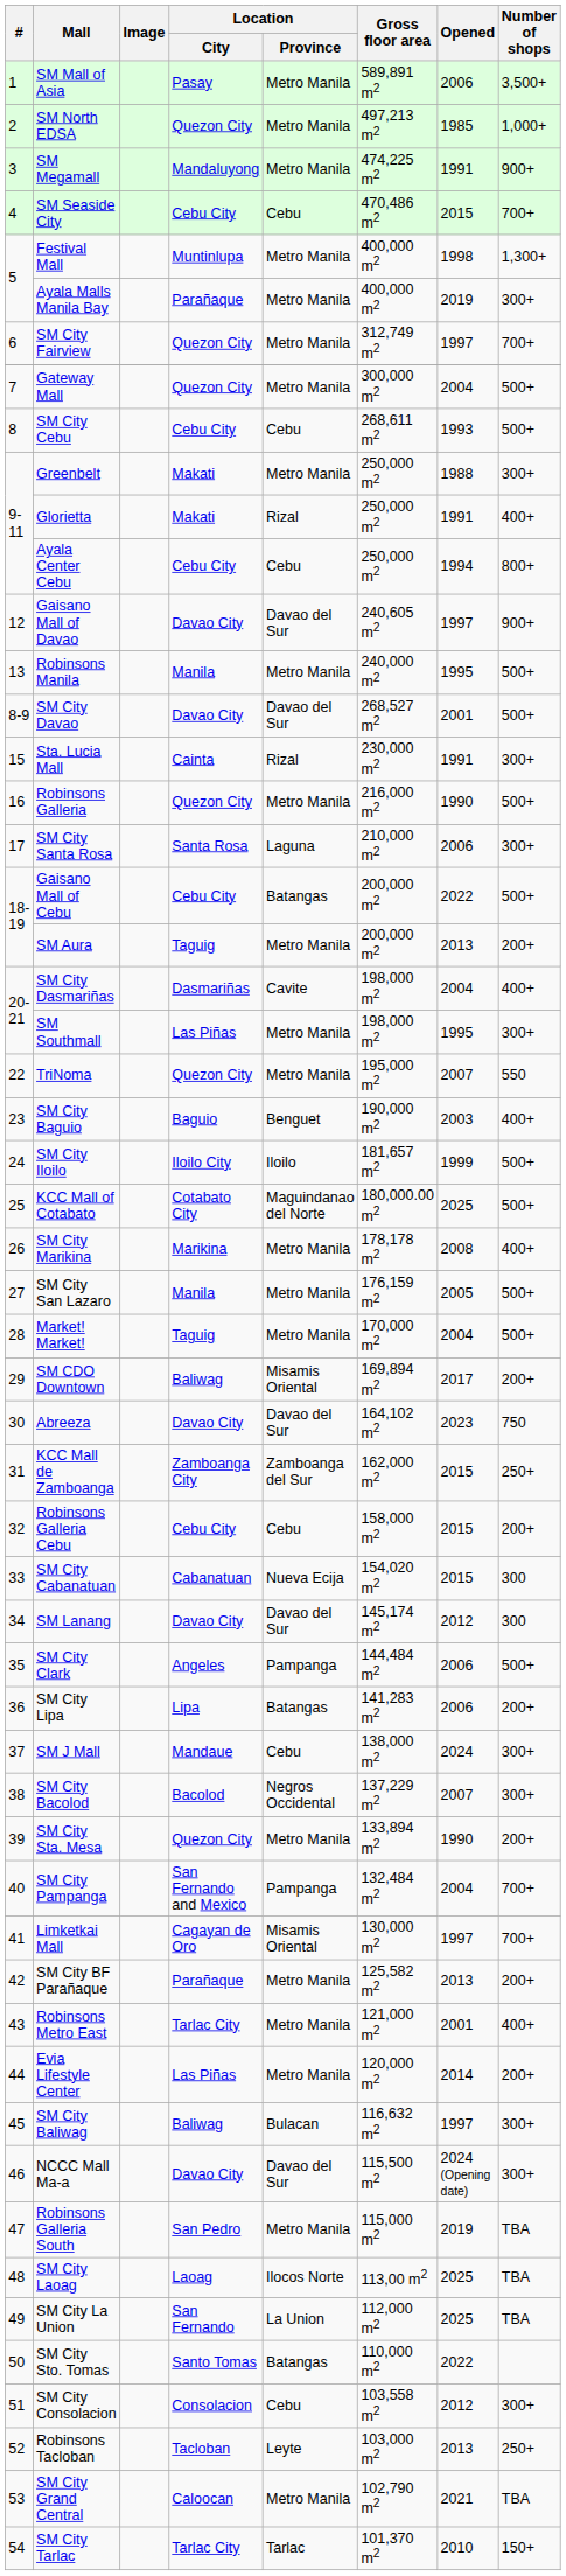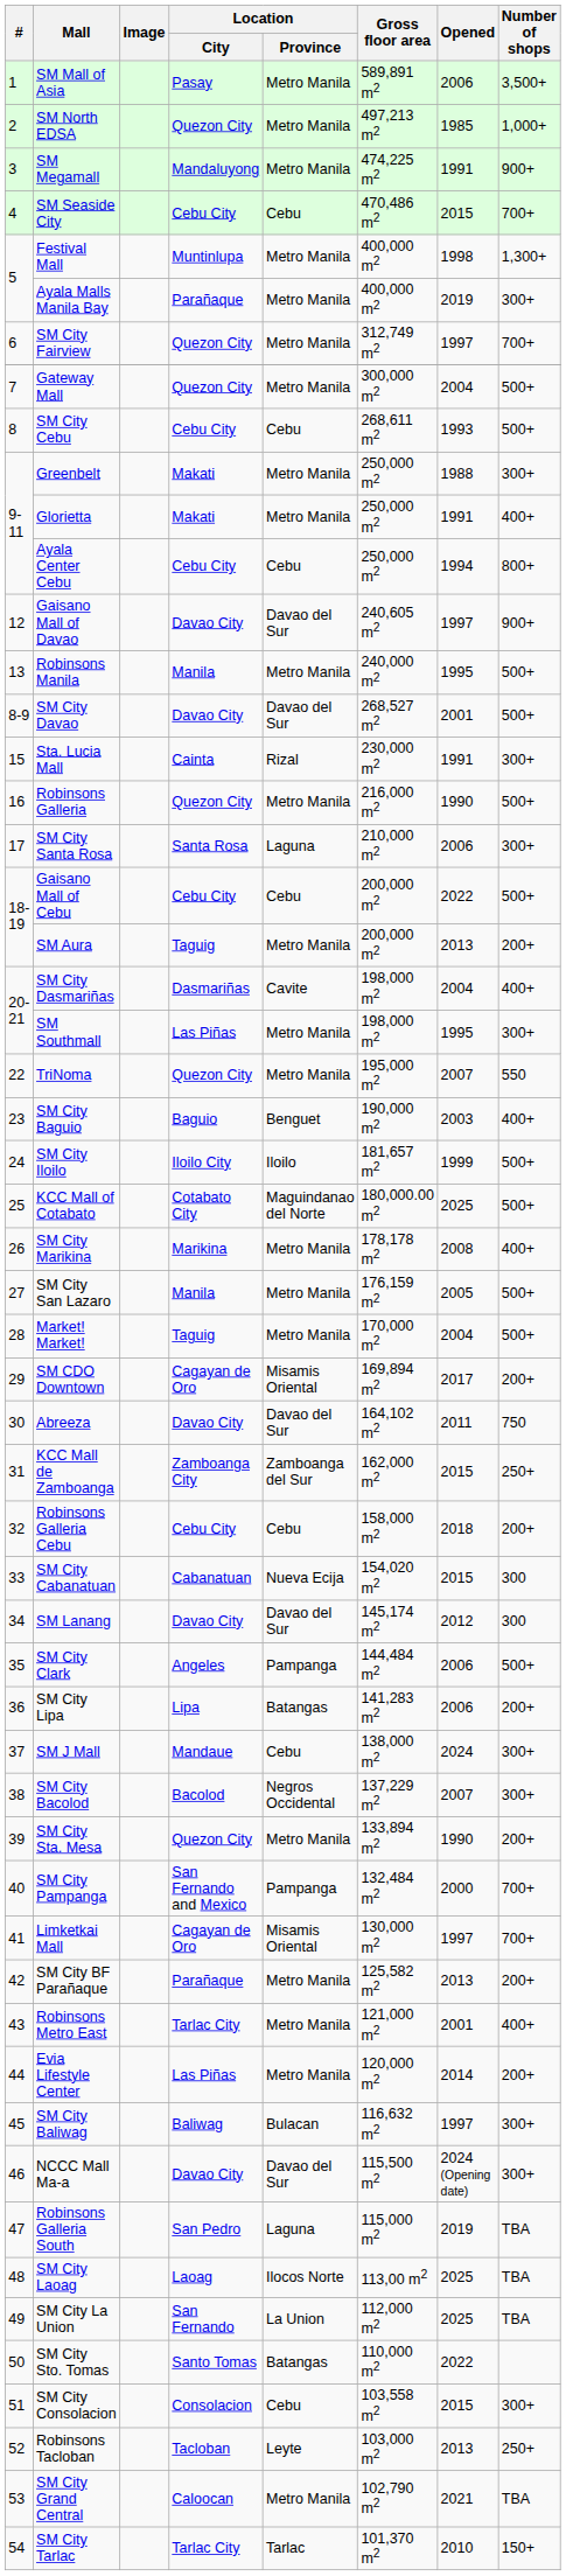Glorietta | Location / Province: Rizal -> Metro Manila
Gaisano Mall of Cebu | Location / Province: Batangas -> Cebu
SM CDO Downtown | Location / City: Baliwag -> Cagayan de Oro
Abreeza | Opened: 2023 -> 2011
Robinsons Galleria Cebu | Opened: 2015 -> 2018
SM City Pampanga | Opened: 2004 -> 2000
Robinsons Galleria South | Location / Province: Metro Manila -> Laguna
SM City Consolacion | Opened: 2012 -> 2015
